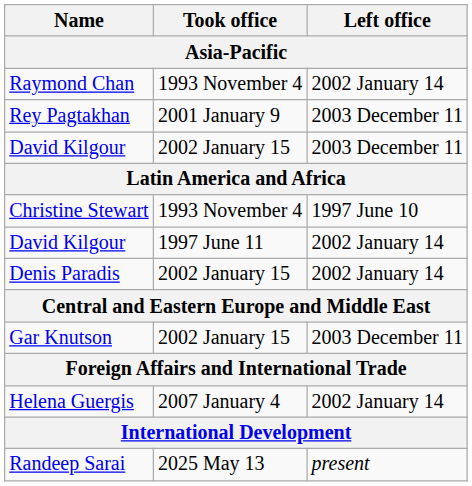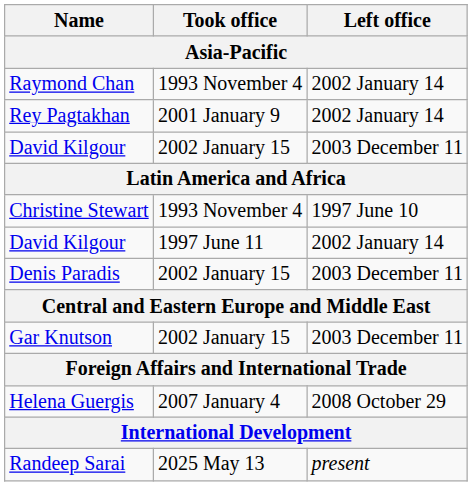Rey Pagtakhan | Left office: 2003 December 11 -> 2002 January 14
Denis Paradis | Left office: 2002 January 14 -> 2003 December 11
Helena Guergis | Left office: 2002 January 14 -> 2008 October 29
